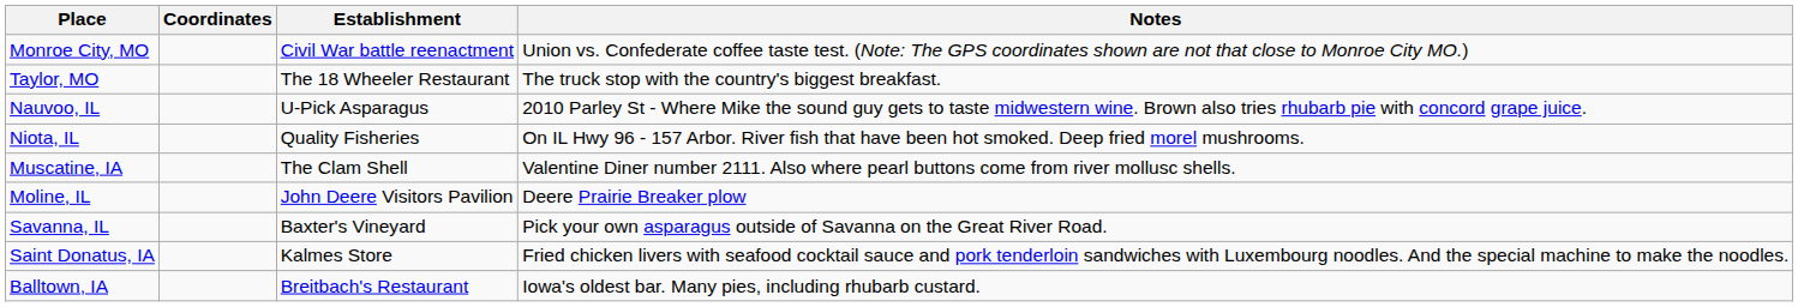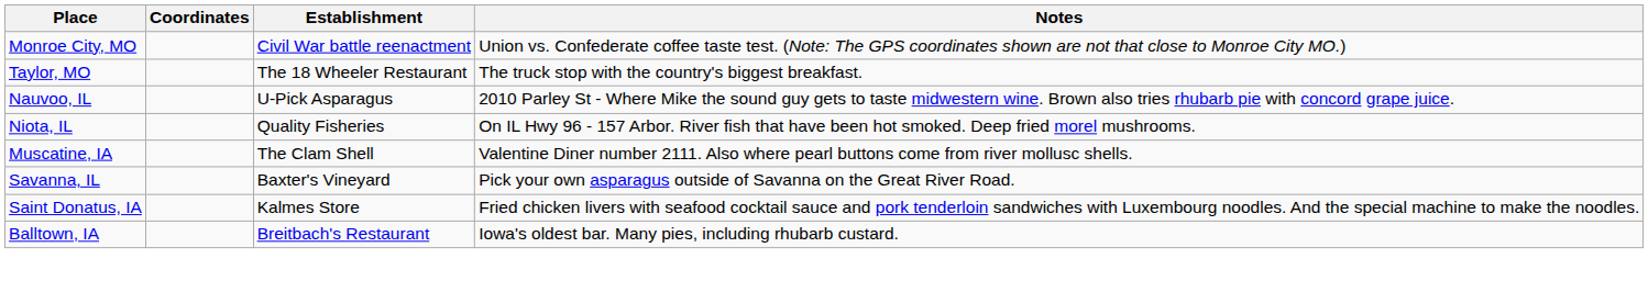- row: Moline, IL | John Deere Visitors Pavilion | Deere Prairie Breaker plow
